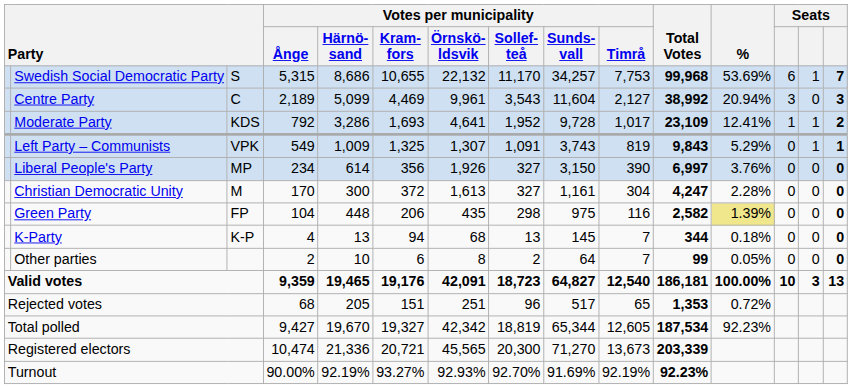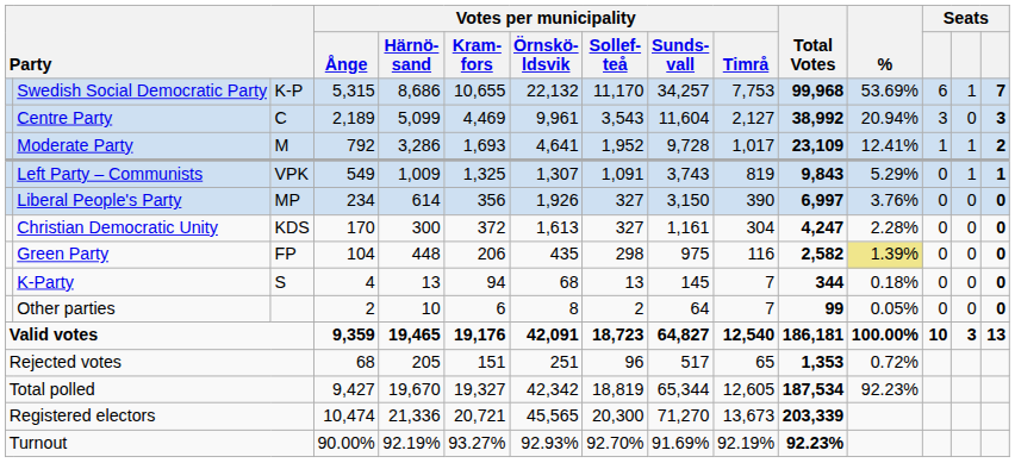Swedish Social Democratic Party | column 3: S -> K-P
Moderate Party | column 3: KDS -> M
Christian Democratic Unity | column 3: M -> KDS
K-Party | column 3: K-P -> S
